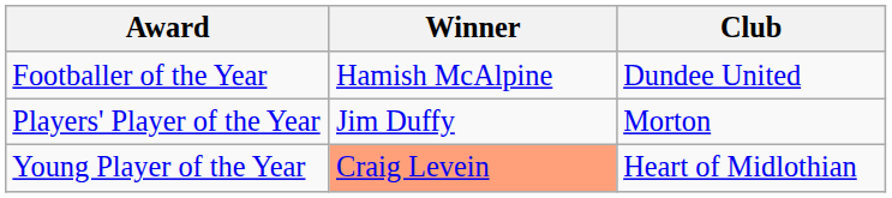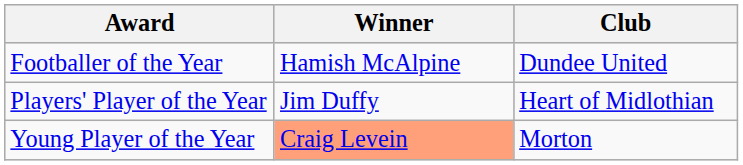Players' Player of the Year | Club: Morton -> Heart of Midlothian
Young Player of the Year | Club: Heart of Midlothian -> Morton
